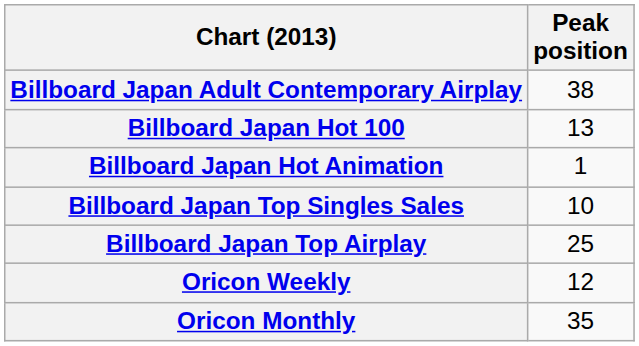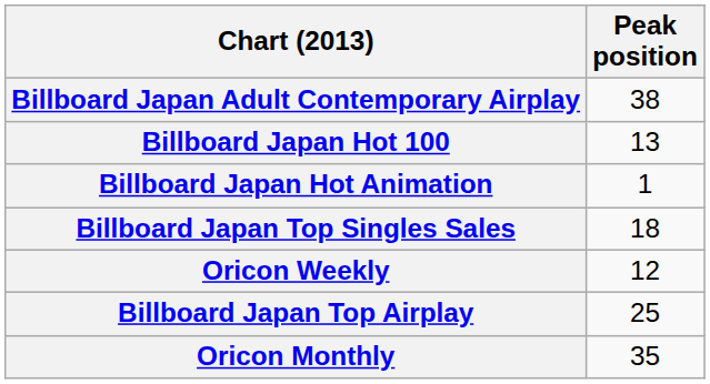Billboard Japan Top Singles Sales | Peak position: 10 -> 18
rows swapped: Billboard Japan Top Airplay <-> Oricon Weekly
